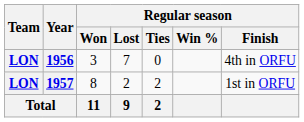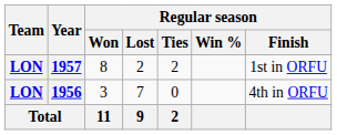rows swapped: 1956 <-> 1957
